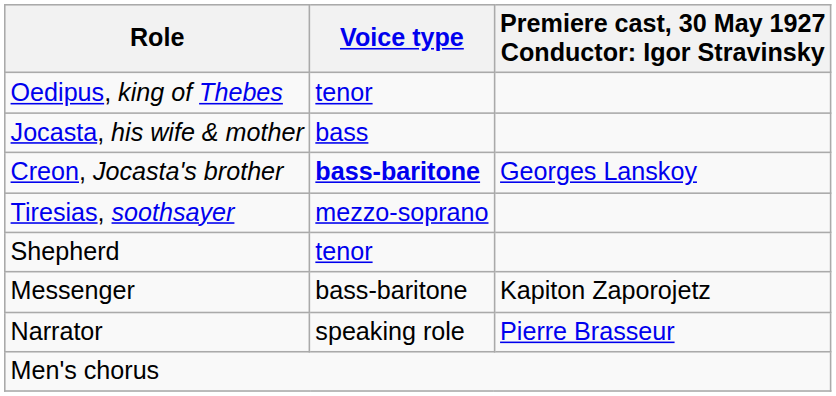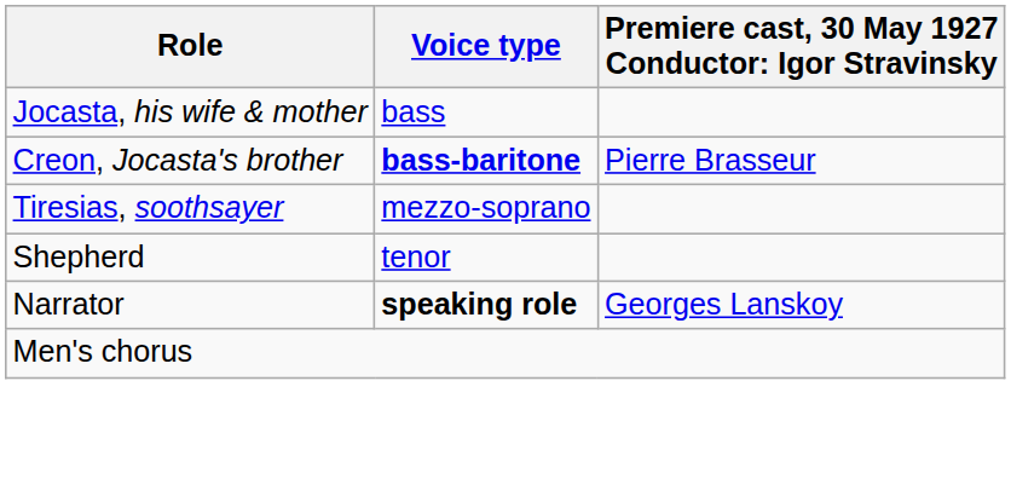- row: Oedipus, king of Thebes | tenor
Creon, Jocasta's brother | column 3: Georges Lanskoy -> Pierre Brasseur
- row: Messenger | bass-baritone | Kapiton Zaporojetz
Narrator | Voice type: normal -> bold
Narrator | column 3: Pierre Brasseur -> Georges Lanskoy
